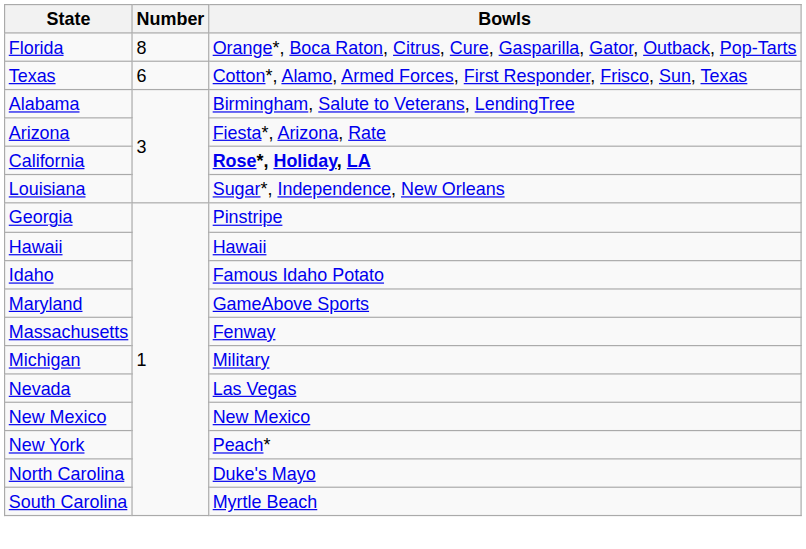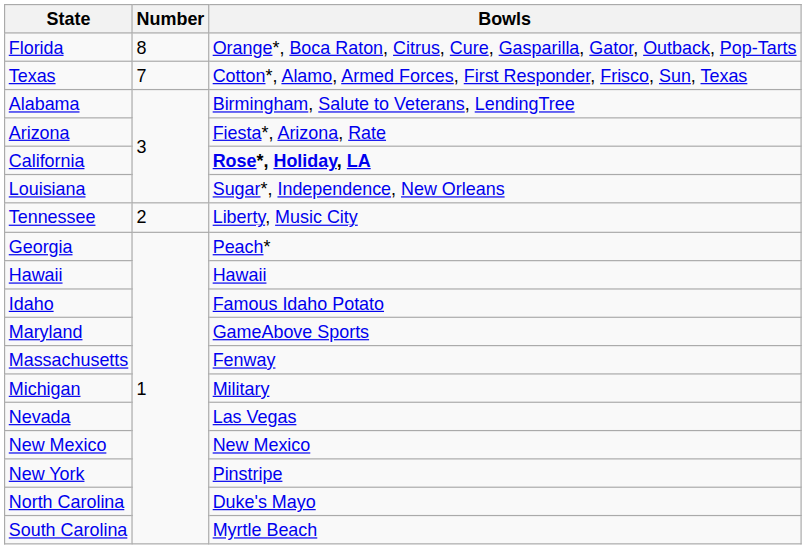Texas | Number: 6 -> 7
+ row: Tennessee | 2 | Liberty, Music City
Georgia | Bowls: Pinstripe -> Peach*
New York | Bowls: Peach* -> Pinstripe
